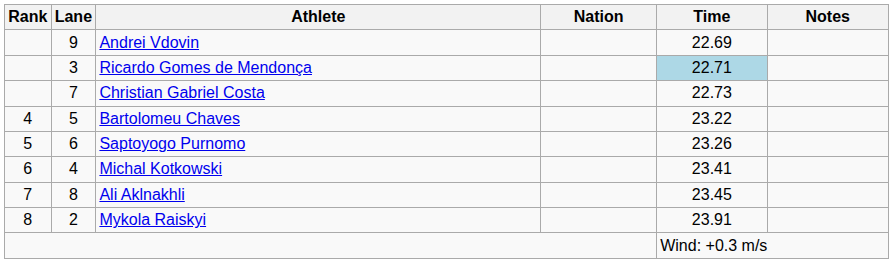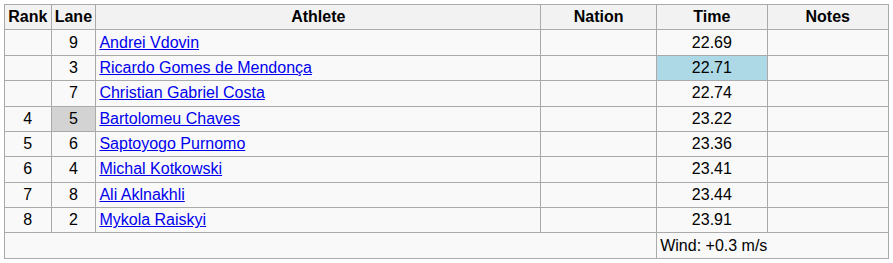Christian Gabriel Costa | Time: 22.73 -> 22.74
Bartolomeu Chaves | Lane: no background -> lightgrey background
Saptoyogo Purnomo | Time: 23.26 -> 23.36
Ali Aklnakhli | Time: 23.45 -> 23.44
